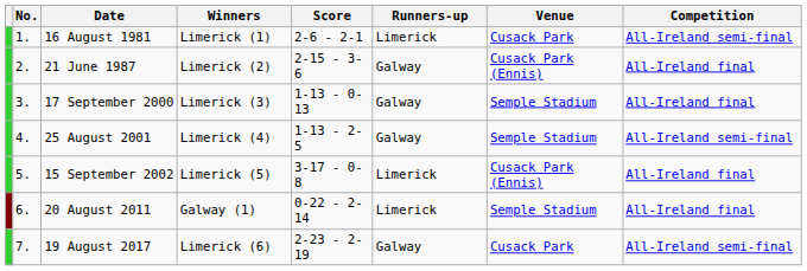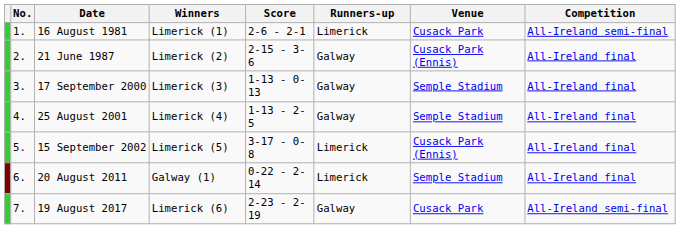25 August 2001 | Competition: All-Ireland semi-final -> All-Ireland final
